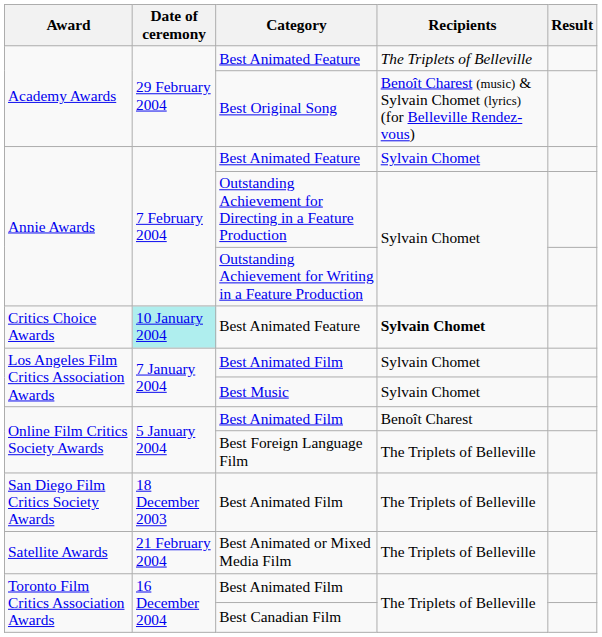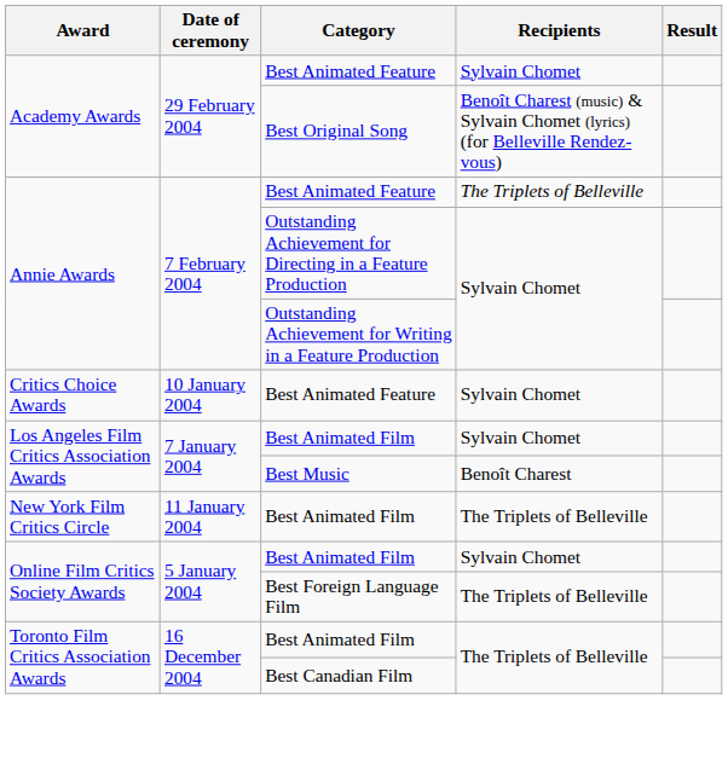Academy Awards / Best Animated Feature | Recipients: The Triplets of Belleville -> Sylvain Chomet
Annie Awards / Best Animated Feature | Recipients: Sylvain Chomet -> The Triplets of Belleville
Critics Choice Awards | Date of ceremony: paleturquoise background -> no background
Critics Choice Awards | Recipients: bold -> normal
Los Angeles Film Critics Association Awards / Best Music | Recipients: Sylvain Chomet -> Benoît Charest
+ row: New York Film Critics Circle | 11 January 2004 | Best Animated Film | The Triplets of Belleville
Online Film Critics Society Awards / Best Animated Film | Recipients: Benoît Charest -> Sylvain Chomet
- row: San Diego Film Critics Society Awards | 18 December 2003 | Best Animated Film | The Triplets of Belleville
- row: Satellite Awards | 21 February 2004 | Best Animated or Mixed Media Film | The Triplets of Belleville
